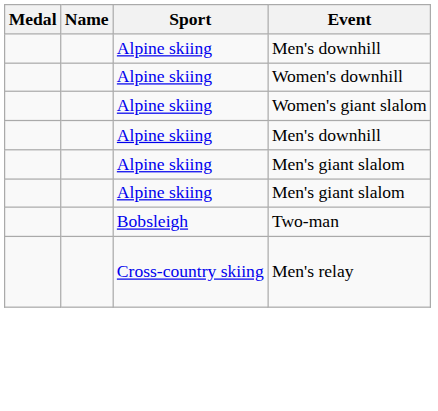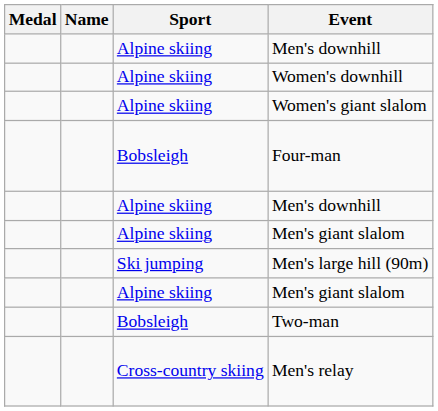+ row: Bobsleigh | Four-man
+ row: Ski jumping | Men's large hill (90m)
